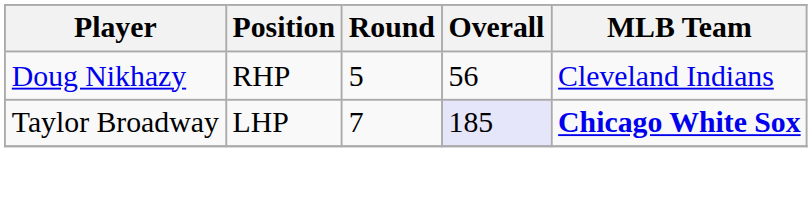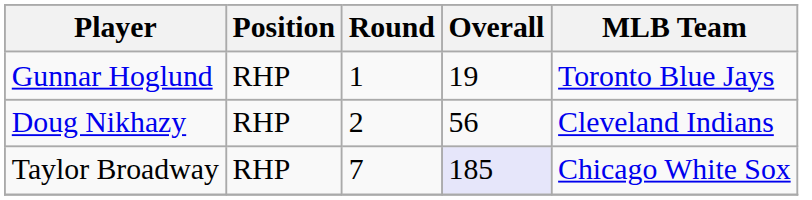+ row: Gunnar Hoglund | RHP | 1 | 19 | Toronto Blue Jays
Doug Nikhazy | Round: 5 -> 2
Taylor Broadway | Position: LHP -> RHP
Taylor Broadway | MLB Team: bold -> normal
